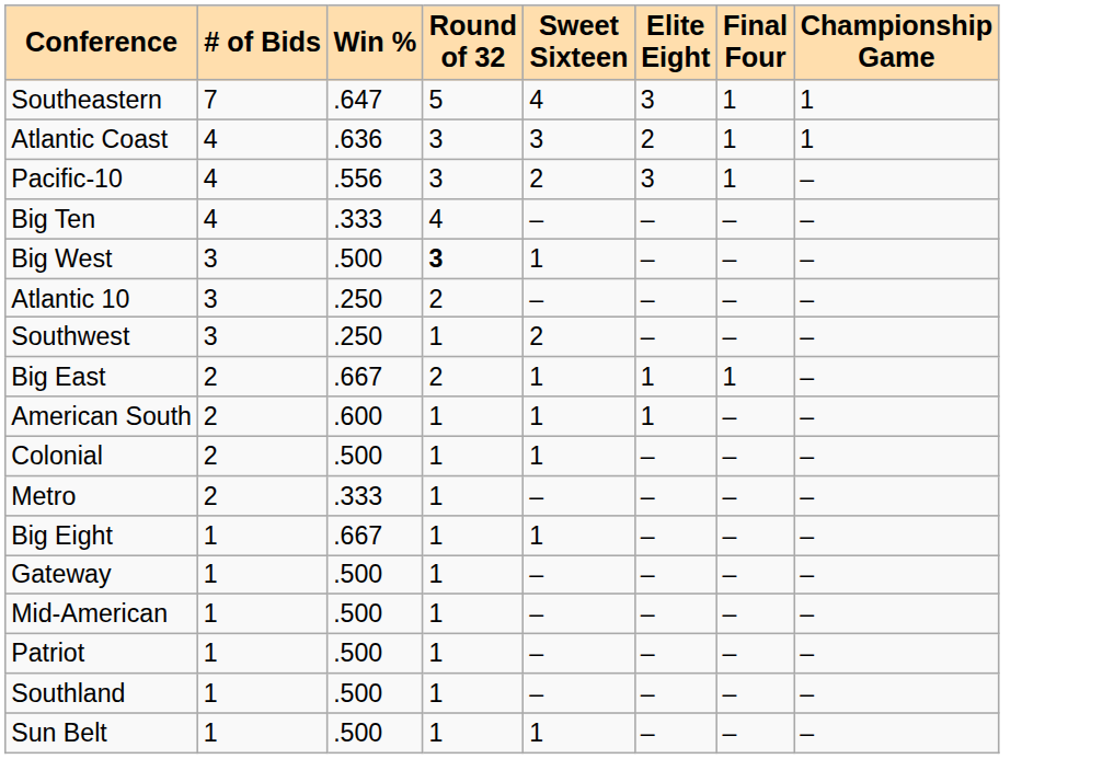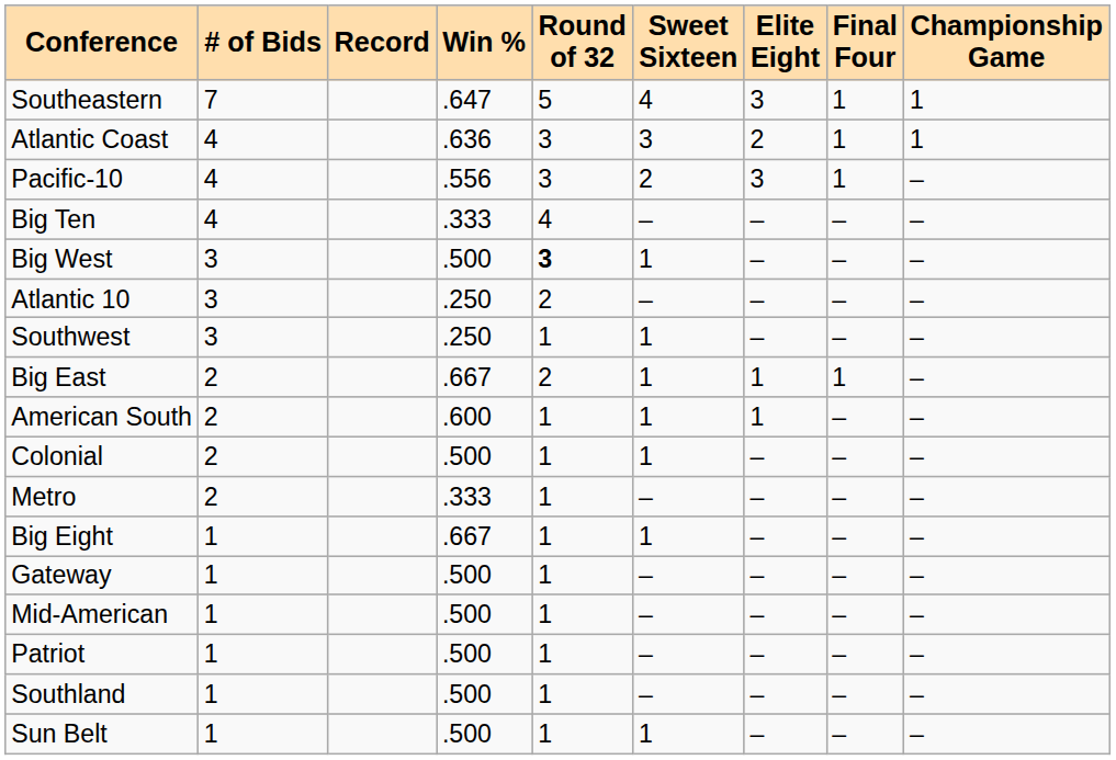+ column: Record
Southwest | Sweet Sixteen: 2 -> 1
